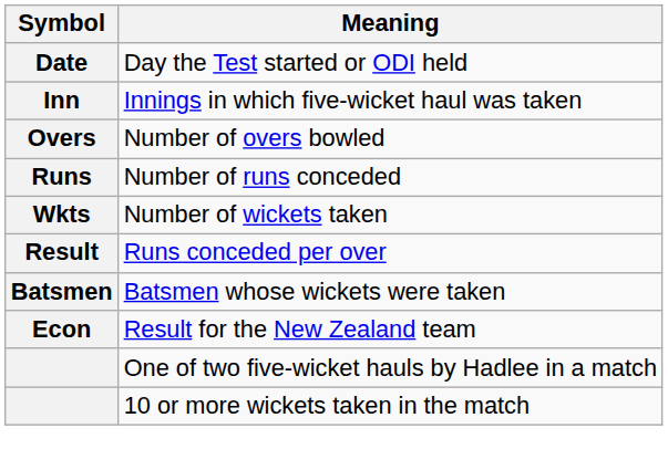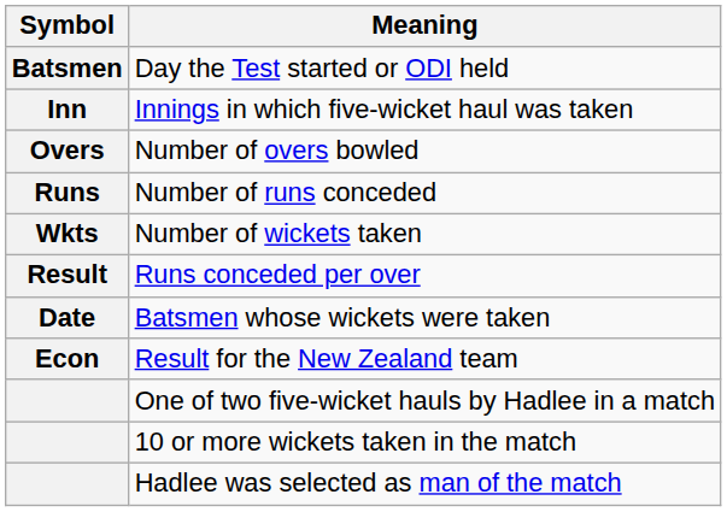Day the Test started or ODI held | Symbol: Date -> Batsmen
Batsmen whose wickets were taken | Symbol: Batsmen -> Date
+ row: Hadlee was selected as man of the match
